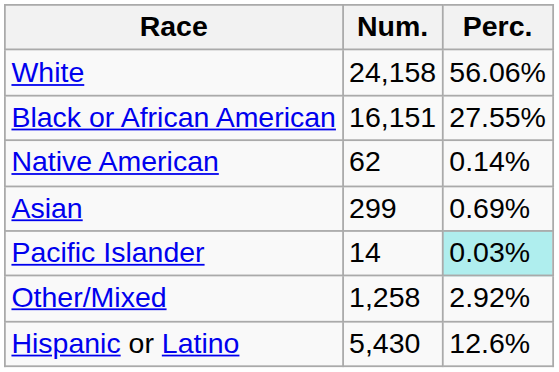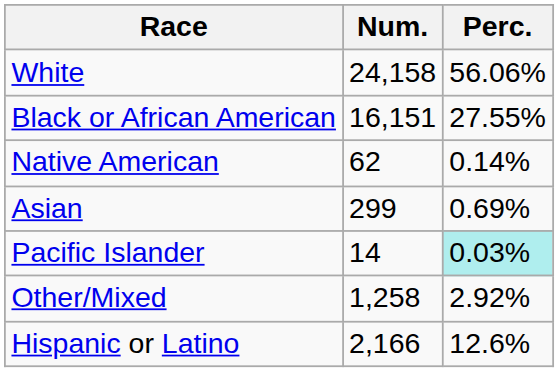Hispanic or Latino | Num.: 5,430 -> 2,166
